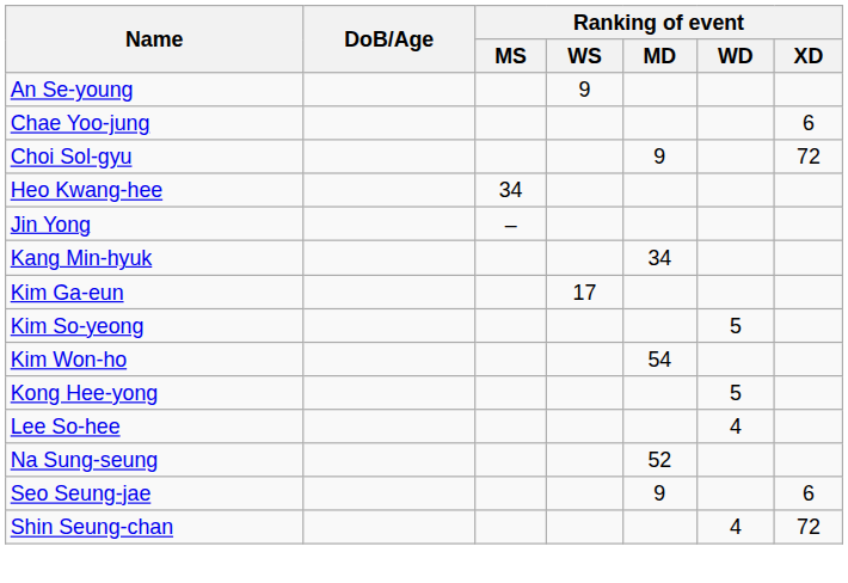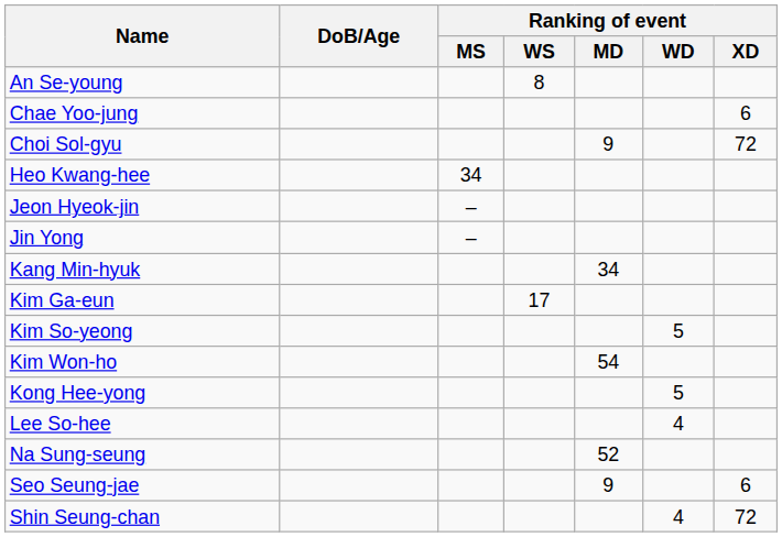An Se-young | Ranking of event / WS: 9 -> 8
+ row: Jeon Hyeok-jin | –
